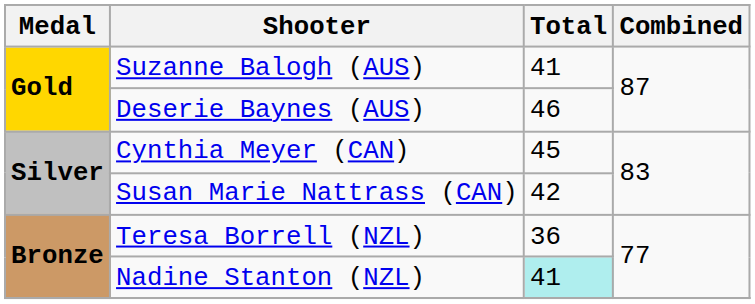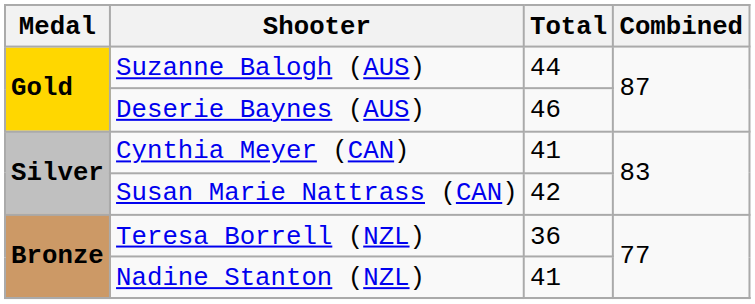Suzanne Balogh (AUS) | Total: 41 -> 44
Cynthia Meyer (CAN) | Total: 45 -> 41
Nadine Stanton (NZL) | Total: paleturquoise background -> no background
